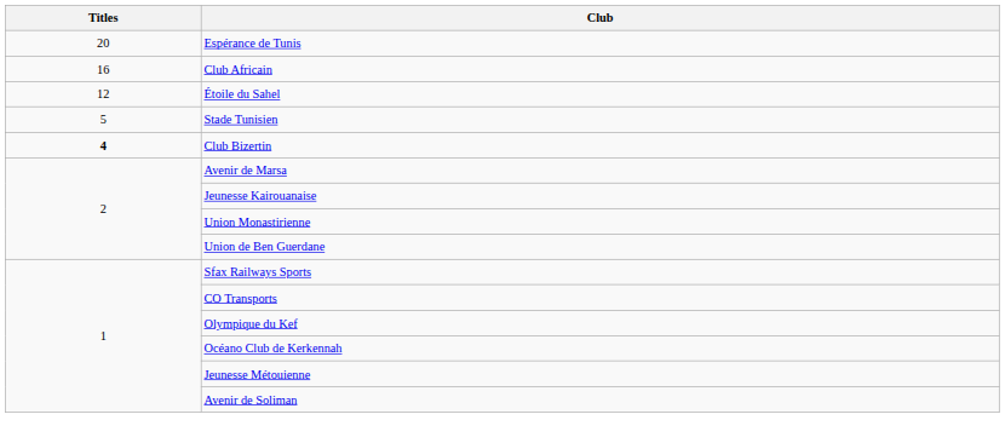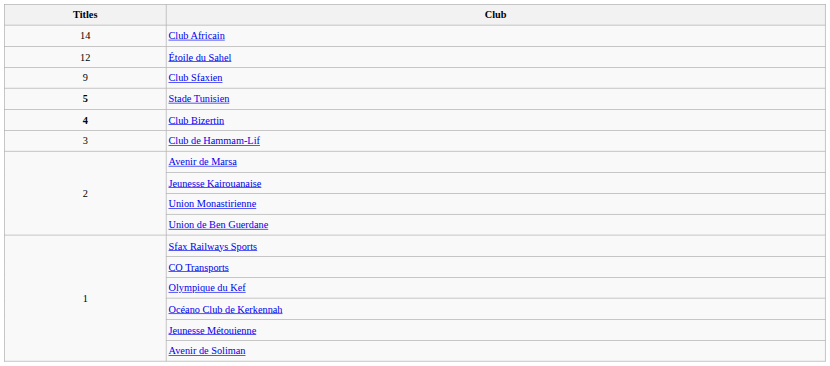- row: 20 | Espérance de Tunis
Club Africain | Titles: 16 -> 14
+ row: 9 | Club Sfaxien
Stade Tunisien | Titles: normal -> bold
+ row: 3 | Club de Hammam-Lif
